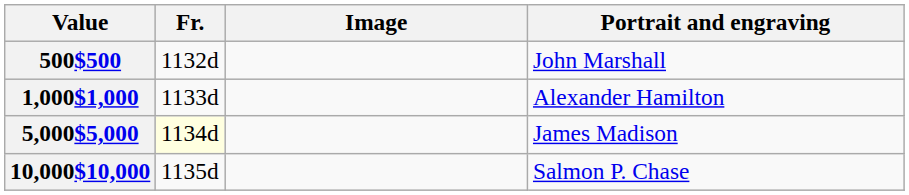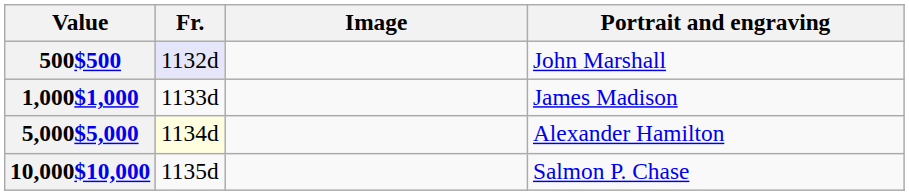500$500 | Fr.: no background -> lavender background
1,000$1,000 | Portrait and engraving: Alexander Hamilton -> James Madison
5,000$5,000 | Portrait and engraving: James Madison -> Alexander Hamilton
